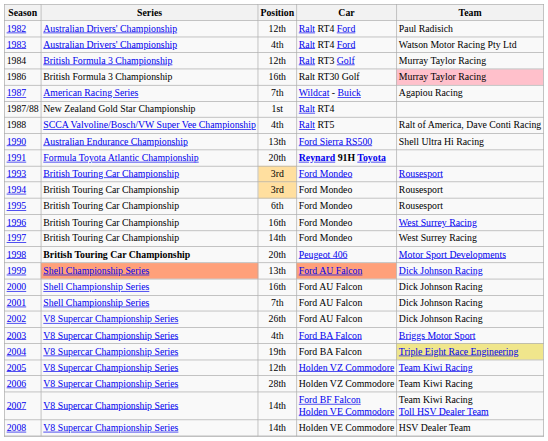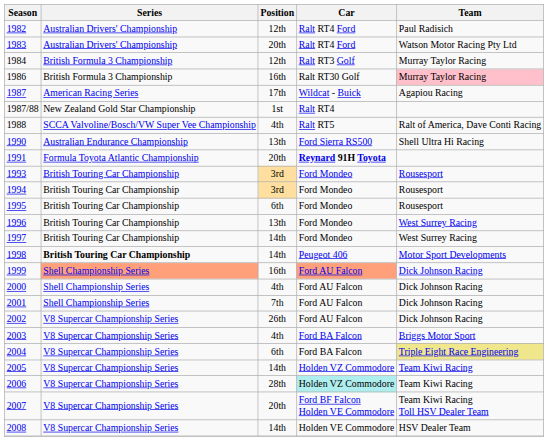1983 | Position: 4th -> 20th
1987 | Position: 7th -> 17th
1996 | Position: 16th -> 13th
1998 | Position: 20th -> 14th
1999 | Position: 13th -> 16th
2000 | Position: 16th -> 4th
2004 | Position: 19th -> 6th
2005 | Position: 12th -> 14th
2006 | Car: no background -> paleturquoise background
2007 | Position: 14th -> 20th
